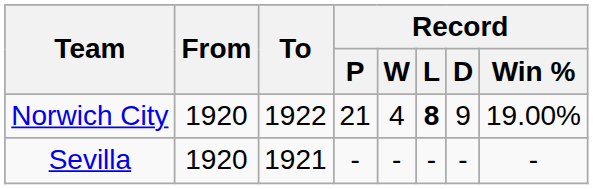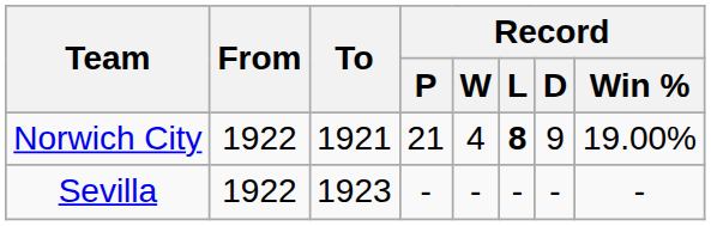Norwich City | From: 1920 -> 1922
Norwich City | To: 1922 -> 1921
Sevilla | From: 1920 -> 1922
Sevilla | To: 1921 -> 1923
